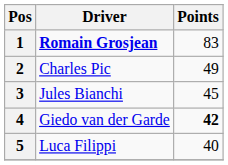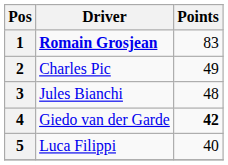3 | Points: 45 -> 48
